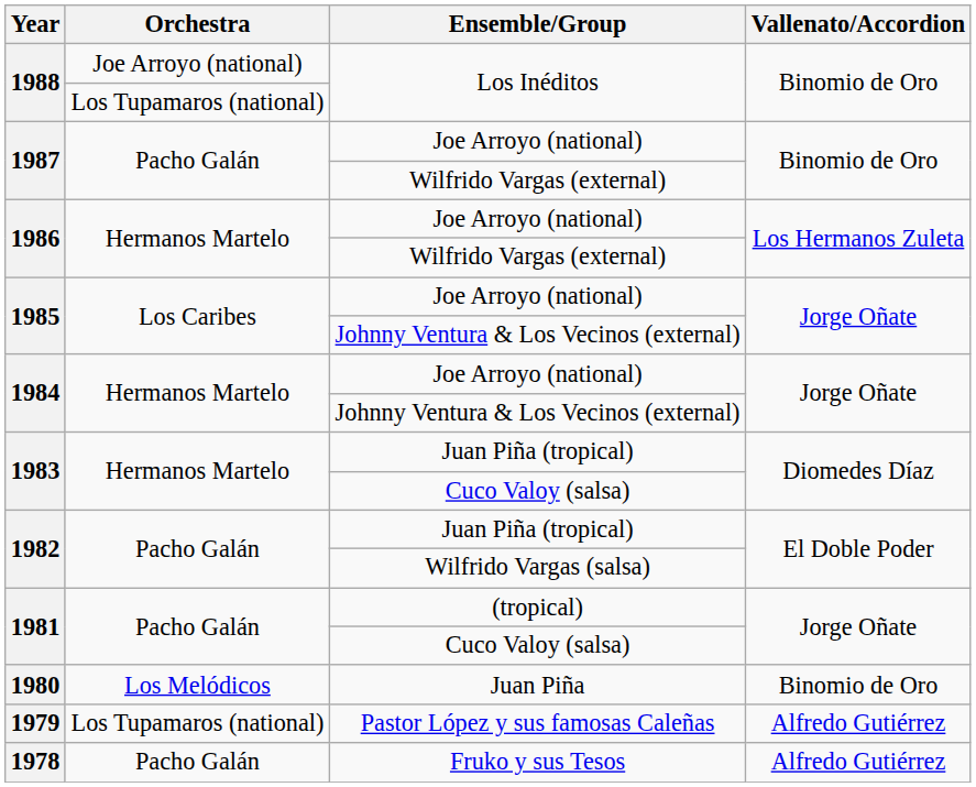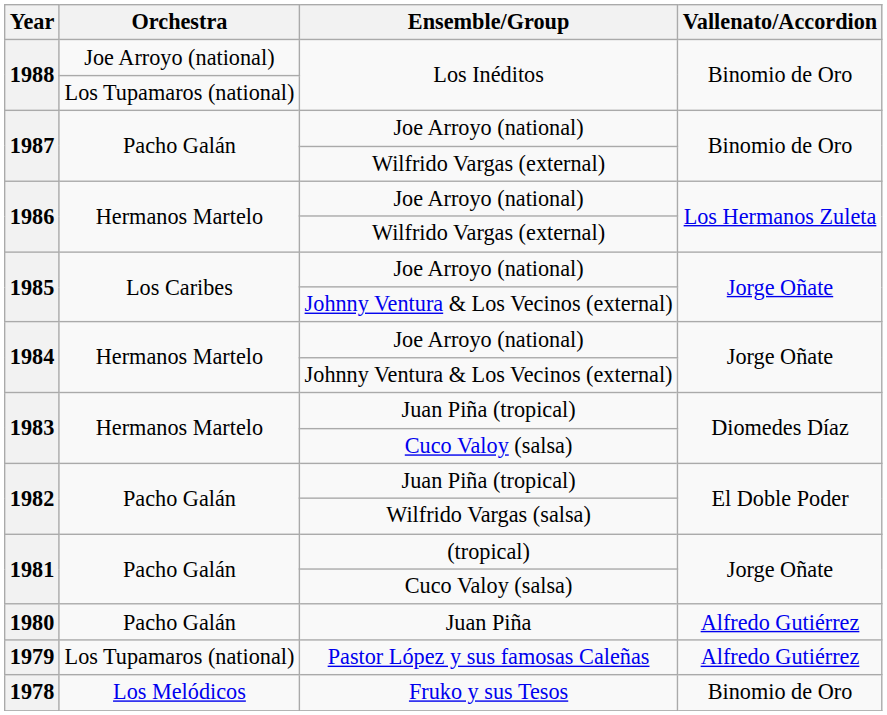1980 | Orchestra: Los Melódicos -> Pacho Galán
1980 | Vallenato/Accordion: Binomio de Oro -> Alfredo Gutiérrez
1978 | Orchestra: Pacho Galán -> Los Melódicos
1978 | Vallenato/Accordion: Alfredo Gutiérrez -> Binomio de Oro
